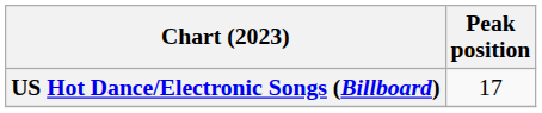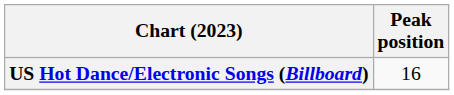US Hot Dance/Electronic Songs (Billboard) | Peak position: 17 -> 16
